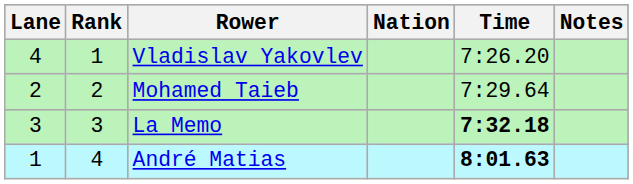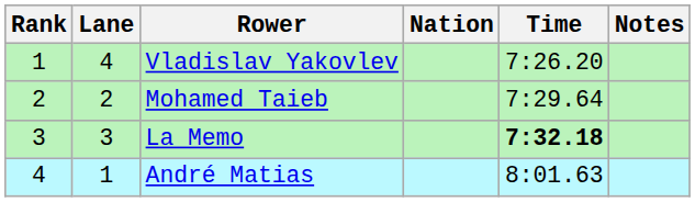columns swapped: Rank <-> Lane
André Matias | Time: bold -> normal
